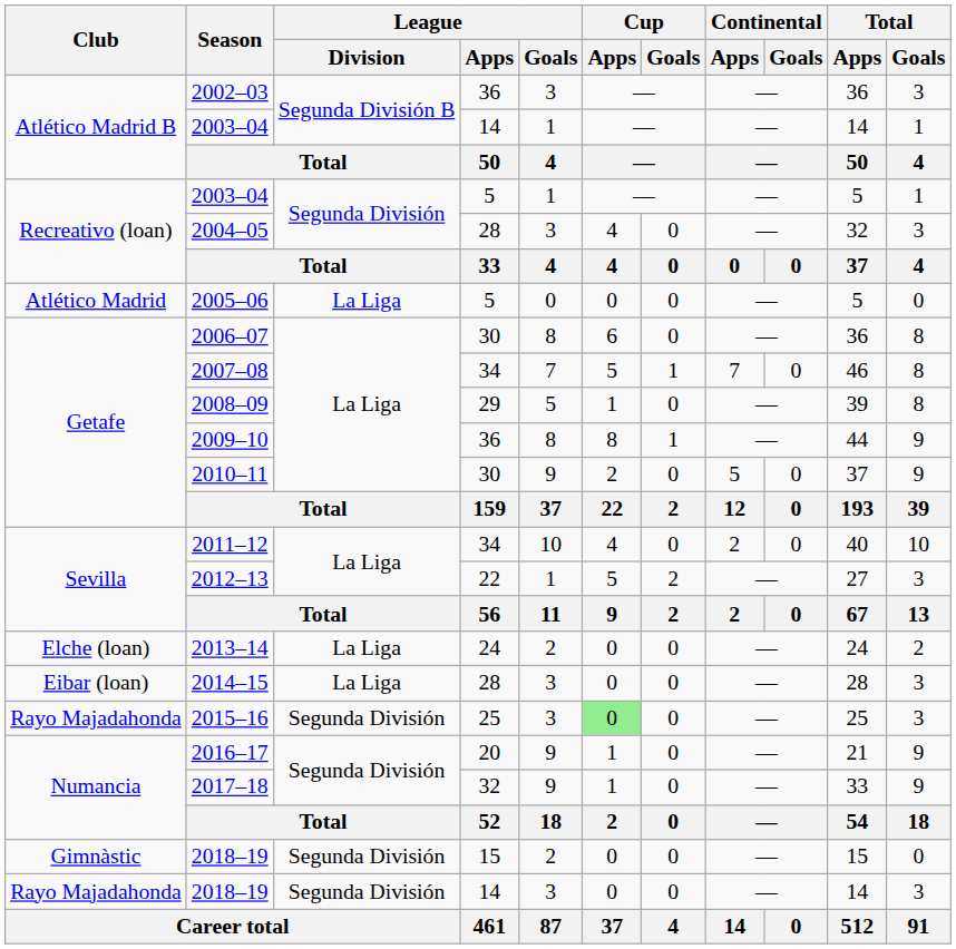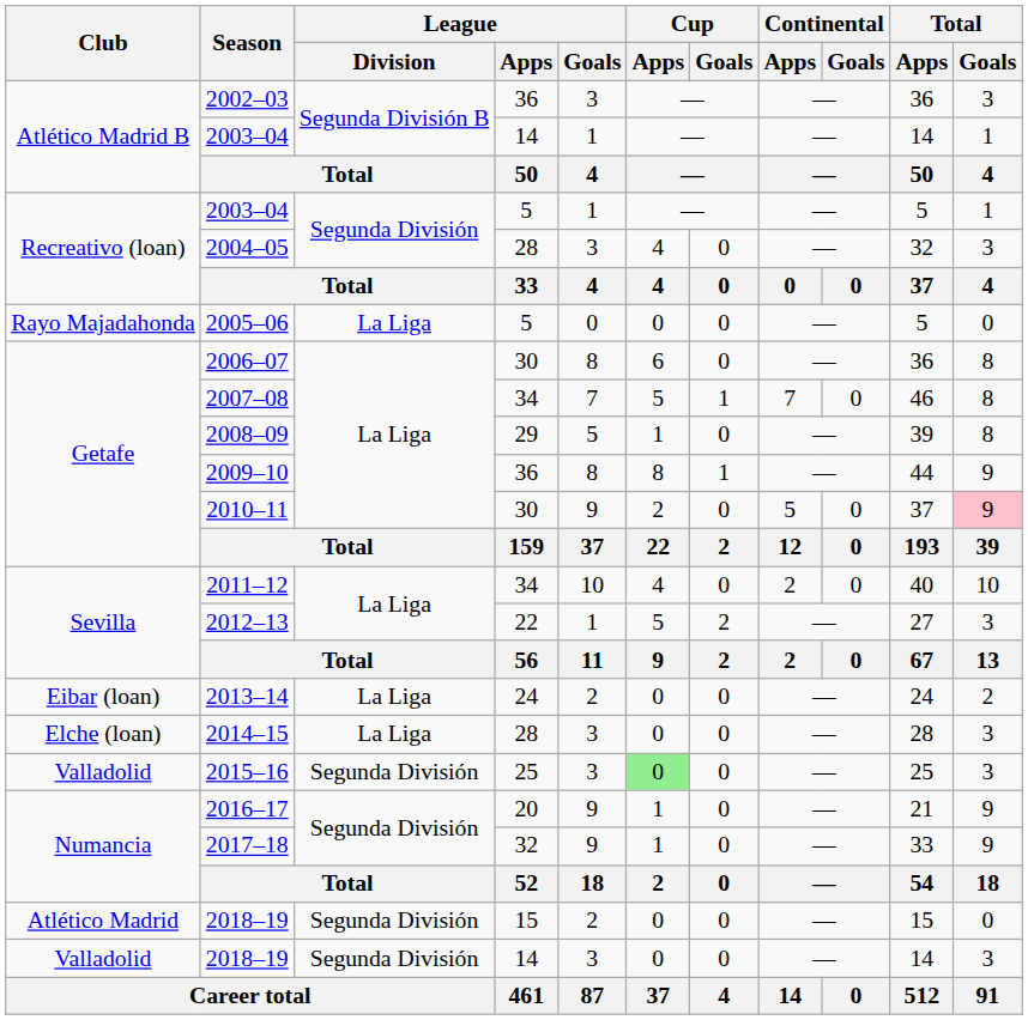2005–06 | Club: Atlético Madrid -> Rayo Majadahonda
2010–11 | Total / Goals: no background -> pink background
2013–14 | Club: Elche (loan) -> Eibar (loan)
2014–15 | Club: Eibar (loan) -> Elche (loan)
2015–16 | Club: Rayo Majadahonda -> Valladolid
2018–19 / 15 | Club: Gimnàstic -> Atlético Madrid
2018–19 / 14 | Club: Rayo Majadahonda -> Valladolid
